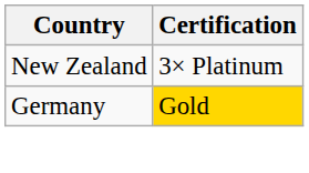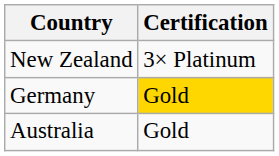+ row: Australia | Gold
